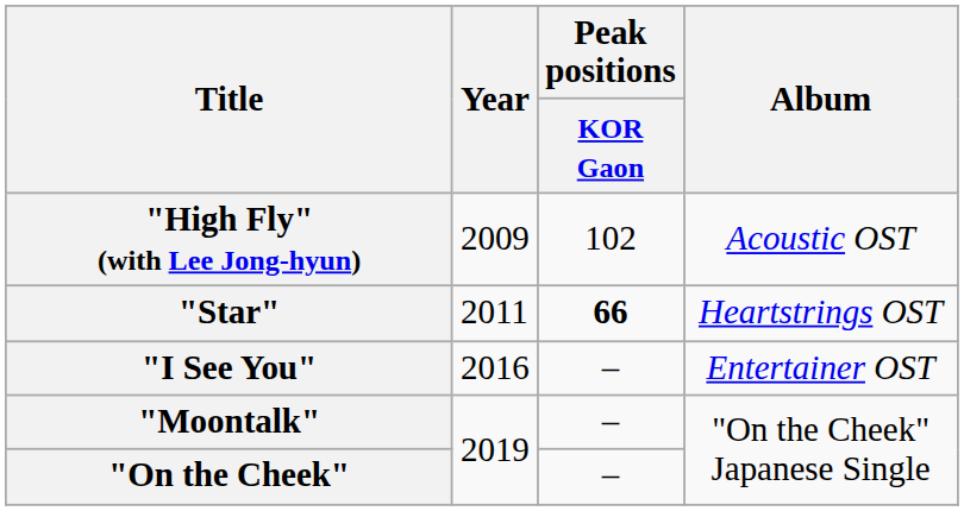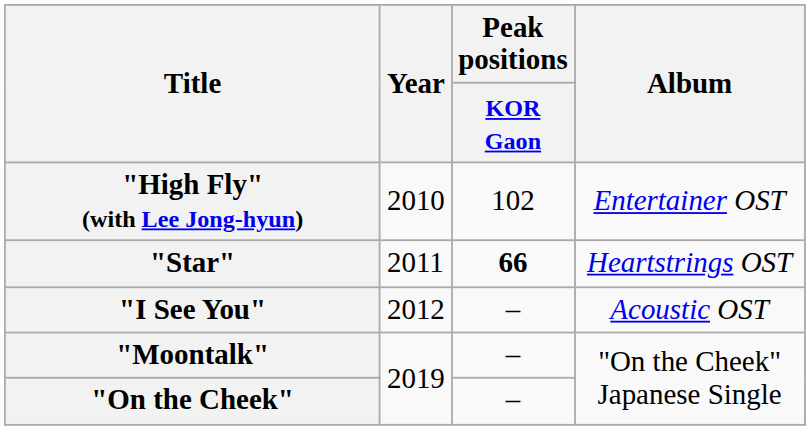"High Fly" (with Lee Jong-hyun) | Year: 2009 -> 2010
"High Fly" (with Lee Jong-hyun) | Album: Acoustic OST -> Entertainer OST
"I See You" | Year: 2016 -> 2012
"I See You" | Album: Entertainer OST -> Acoustic OST
